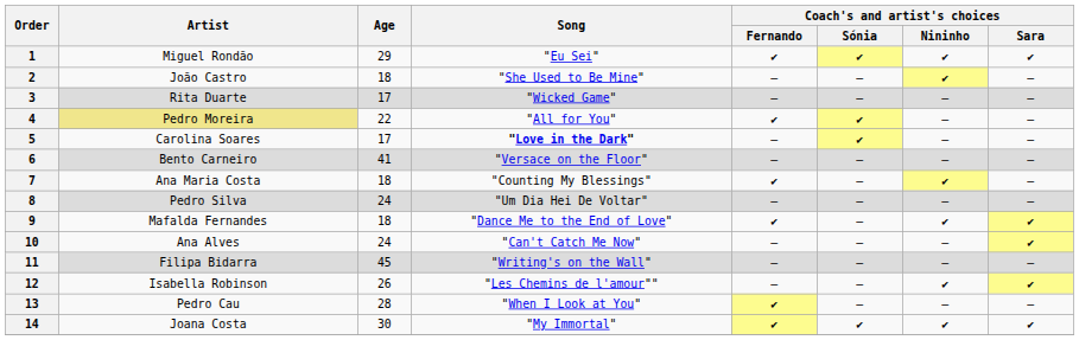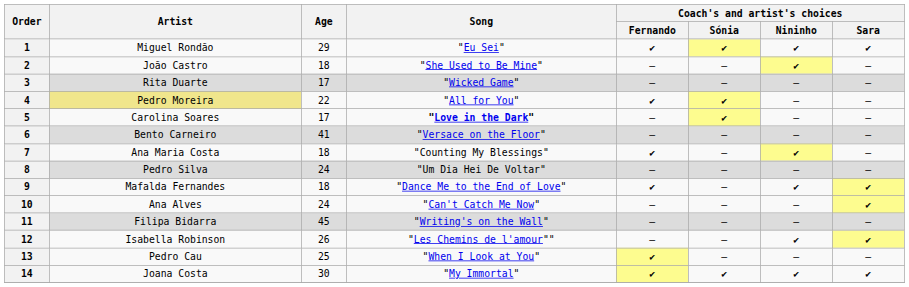13 | Age: 28 -> 25
